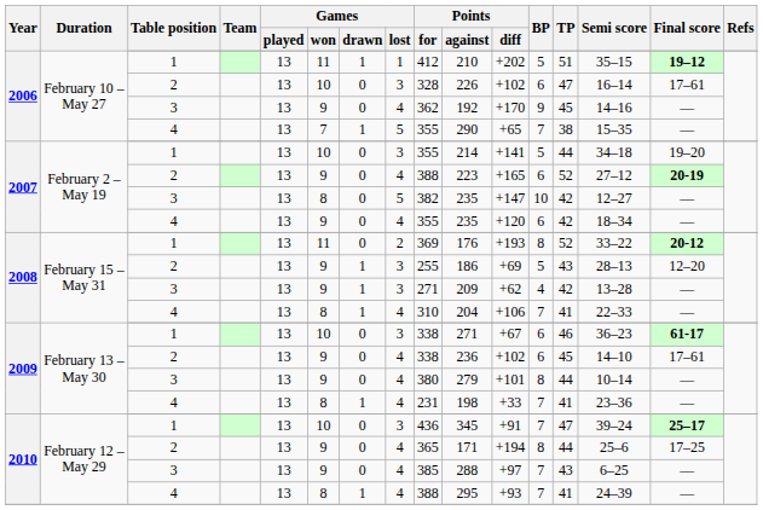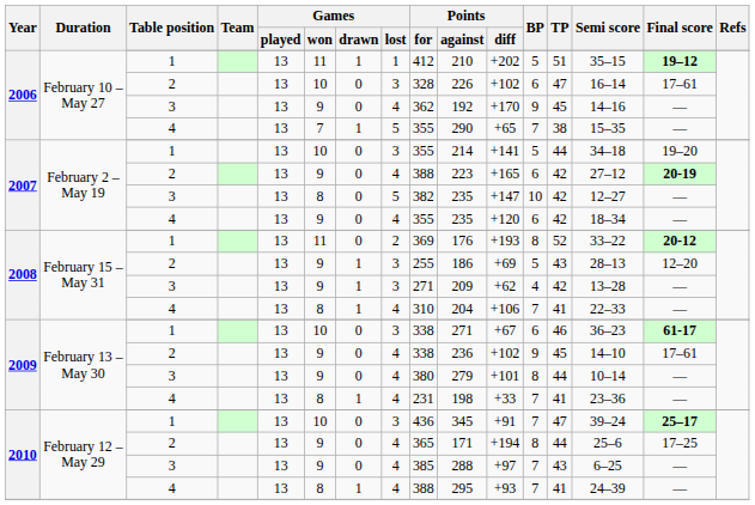2007 / 2 | TP: 52 -> 42
2009 / 2 | BP: 6 -> 9
